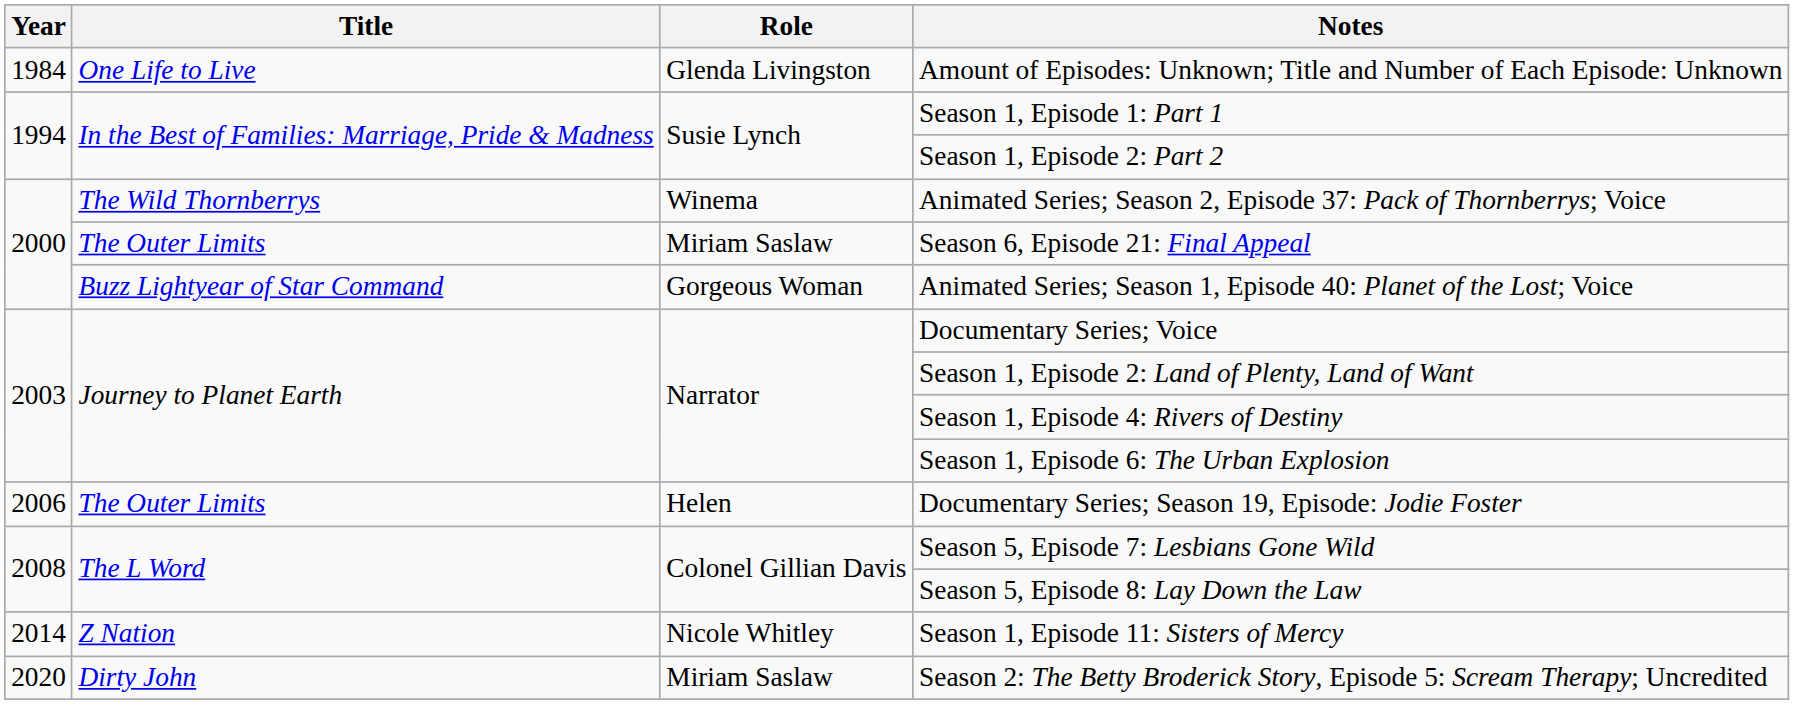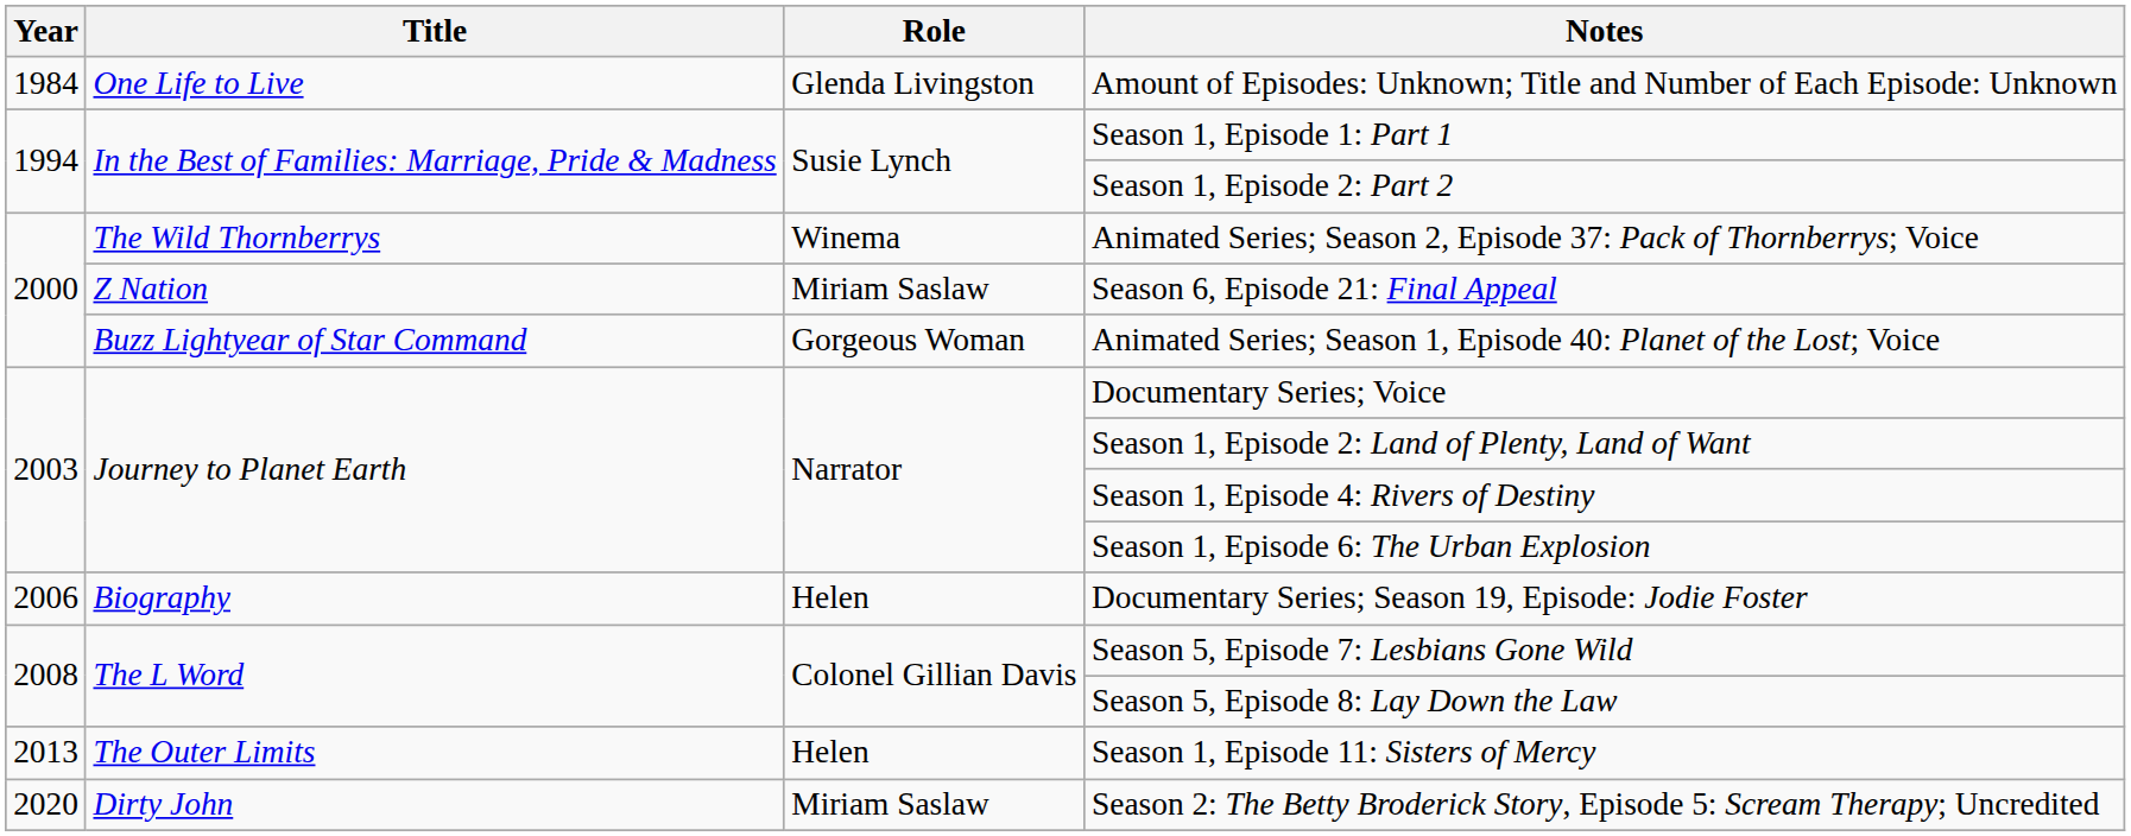Season 6, Episode 21: Final Appeal | Title: The Outer Limits -> Z Nation
Documentary Series; Season 19, Episode: Jodie Foster | Title: The Outer Limits -> Biography
Season 1, Episode 11: Sisters of Mercy | Year: 2014 -> 2013
Season 1, Episode 11: Sisters of Mercy | Title: Z Nation -> The Outer Limits
Season 1, Episode 11: Sisters of Mercy | Role: Nicole Whitley -> Helen
